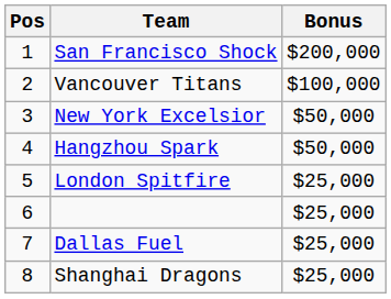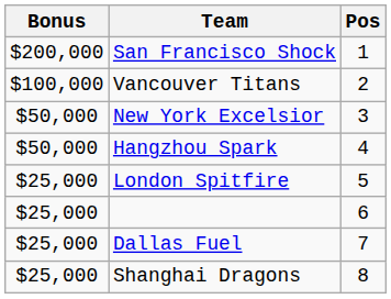columns swapped: Pos <-> Bonus
